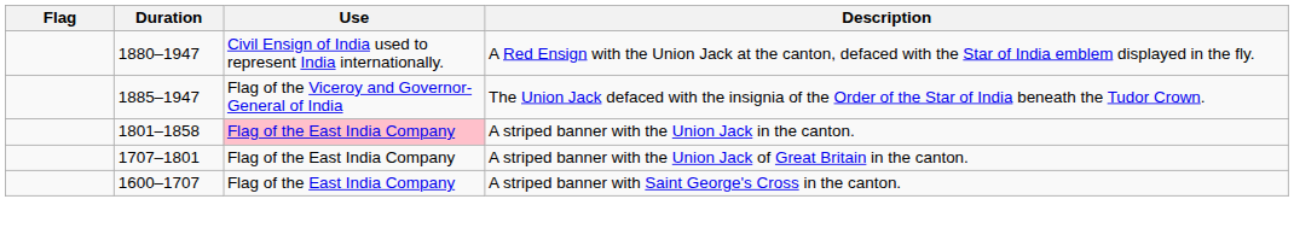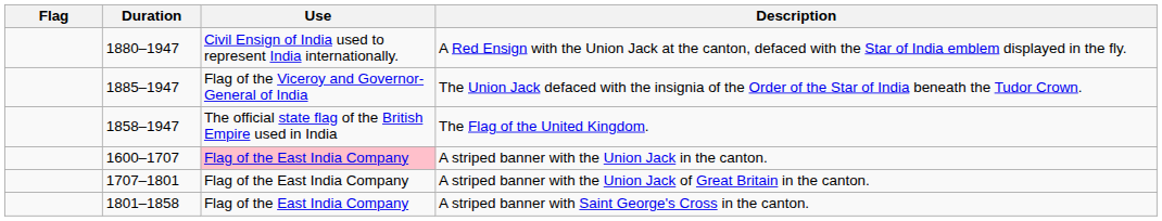+ row: 1858–1947 | The official state flag of the British Empire used in India | The Flag of the United Kingdom.
A striped banner with the Union Jack in the canton. | Duration: 1801–1858 -> 1600–1707
A striped banner with Saint George's Cross in the canton. | Duration: 1600–1707 -> 1801–1858
